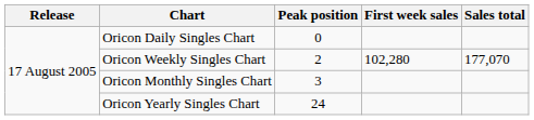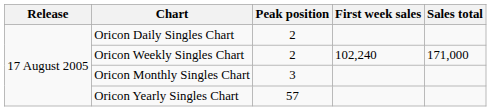Oricon Daily Singles Chart | Peak position: 0 -> 2
Oricon Weekly Singles Chart | First week sales: 102,280 -> 102,240
Oricon Weekly Singles Chart | Sales total: 177,070 -> 171,000
Oricon Yearly Singles Chart | Peak position: 24 -> 57
